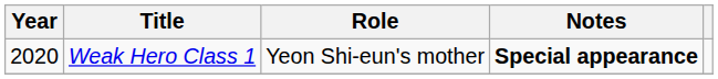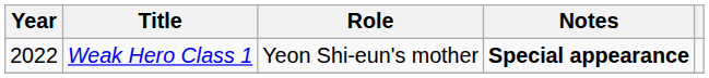Weak Hero Class 1 | Year: 2020 -> 2022
